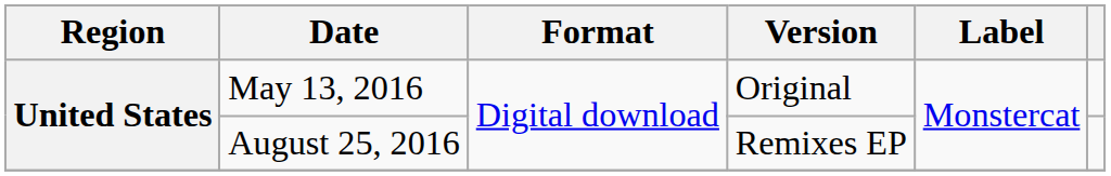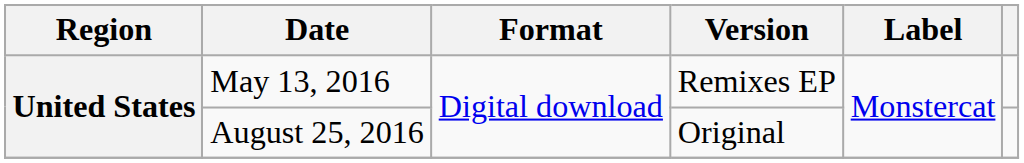May 13, 2016 | Version: Original -> Remixes EP
August 25, 2016 | Version: Remixes EP -> Original
